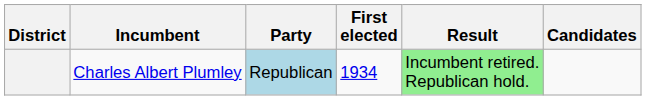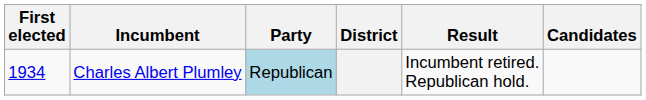columns swapped: District <-> First elected
Charles Albert Plumley | Result: lightgreen background -> no background
